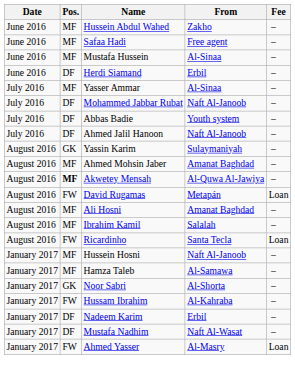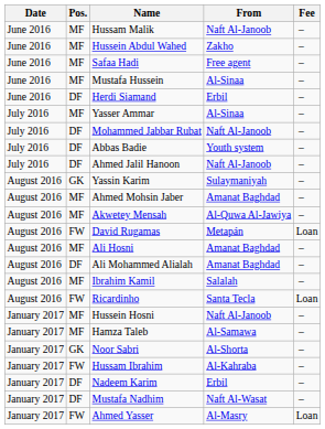+ row: June 2016 | MF | Hussam Malik | Naft Al-Janoob | –
Akwetey Mensah | Pos.: bold -> normal
+ row: August 2016 | DF | Ali Mohammed Alialah | Amanat Baghdad | –
